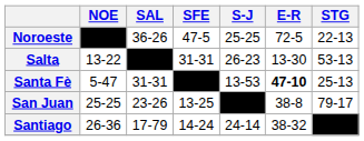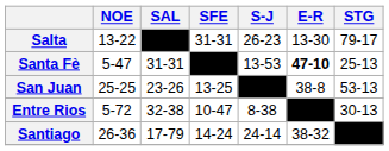- row: Noroeste | –––– | 36-26 | 47-5 | 25-25 | 72-5 | 22-13
Salta | STG: 53-13 -> 79-17
San Juan | STG: 79-17 -> 53-13
+ row: Entre Rios | 5-72 | 32-38 | 10-47 | 8-38 | –––– | 30-13
